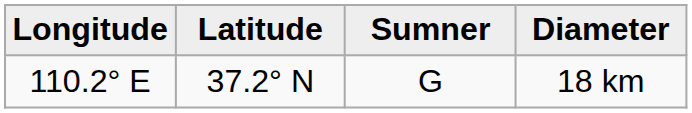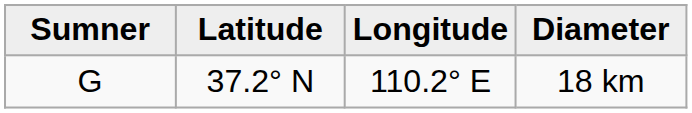columns swapped: Sumner <-> Longitude
